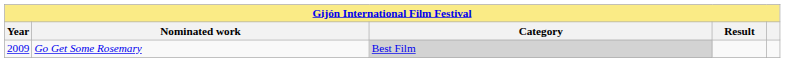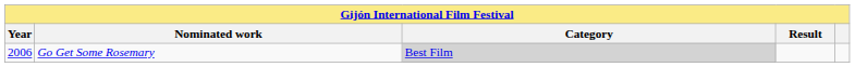Go Get Some Rosemary | Year: 2009 -> 2006
